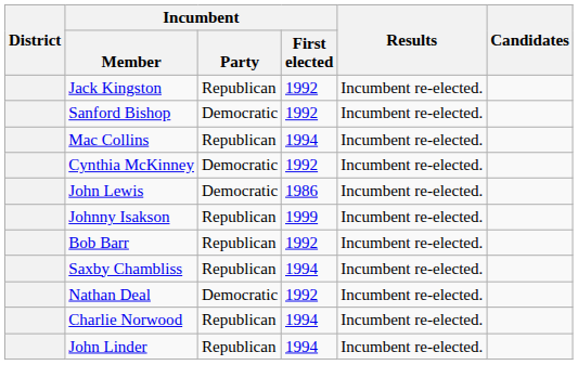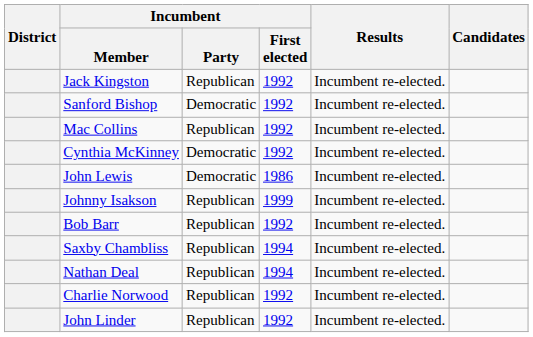Mac Collins | Incumbent / First elected: 1994 -> 1992
Nathan Deal | Incumbent / Party: Democratic -> Republican
Nathan Deal | Incumbent / First elected: 1992 -> 1994
Charlie Norwood | Incumbent / First elected: 1994 -> 1992
John Linder | Incumbent / First elected: 1994 -> 1992
